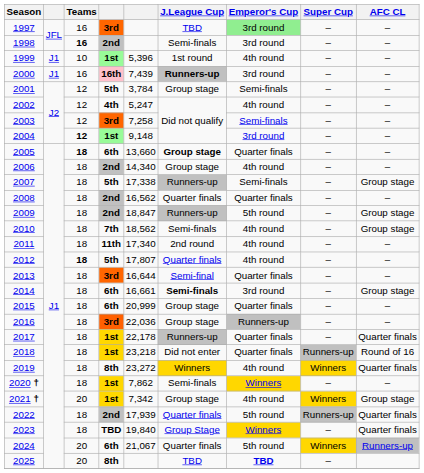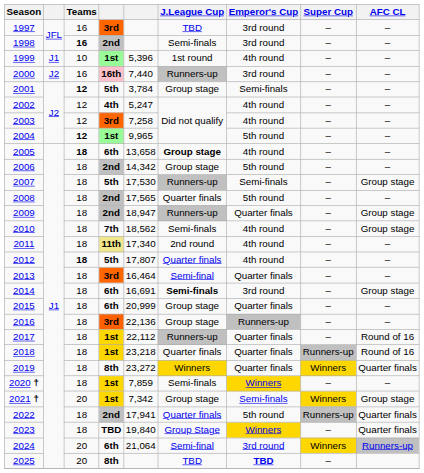1997 | Emperor's Cup: lightgreen background -> no background
2000 | column 2: J1 -> J2
2000 | column 5: 7,439 -> 7,440
2000 | J.League Cup: bold -> normal
2001 | Teams: normal -> bold
2003 | Emperor's Cup: Semi-finals -> 4th round
2004 | column 5: 9,148 -> 9,965
2004 | Emperor's Cup: 3rd round -> 5th round
2005 | column 5: 13,660 -> 13,658
2005 | Emperor's Cup: Quarter finals -> 4th round
2006 | column 5: 14,340 -> 14,342
2006 | Emperor's Cup: 4th round -> 5th round
2007 | column 5: 17,338 -> 17,530
2008 | column 5: 16,562 -> 17,565
2008 | Emperor's Cup: Quarter finals -> 5th round
2009 | column 5: 18,847 -> 18,947
2009 | Emperor's Cup: 5th round -> Quarter finals
2011 | column 4: no background -> khaki background
2013 | column 5: 16,644 -> 16,464
2014 | column 5: 16,661 -> 16,691
2016 | column 5: 22,036 -> 22,136
2017 | column 5: 22,178 -> 22,112
2017 | AFC CL: Quarter finals -> Round of 16
2018 | J.League Cup: Did not enter -> Quarter finals
2019 | Emperor's Cup: 4th round -> Quarter finals
2020 † | column 5: 7,862 -> 7,859
2021 † | Emperor's Cup: 4th round -> Semi-finals
2022 | column 5: 17,939 -> 17,941
2024 | column 5: 21,067 -> 21,064
2024 | J.League Cup: Quarter finals -> Semi-final
2024 | Emperor's Cup: 5th round -> 3rd round
